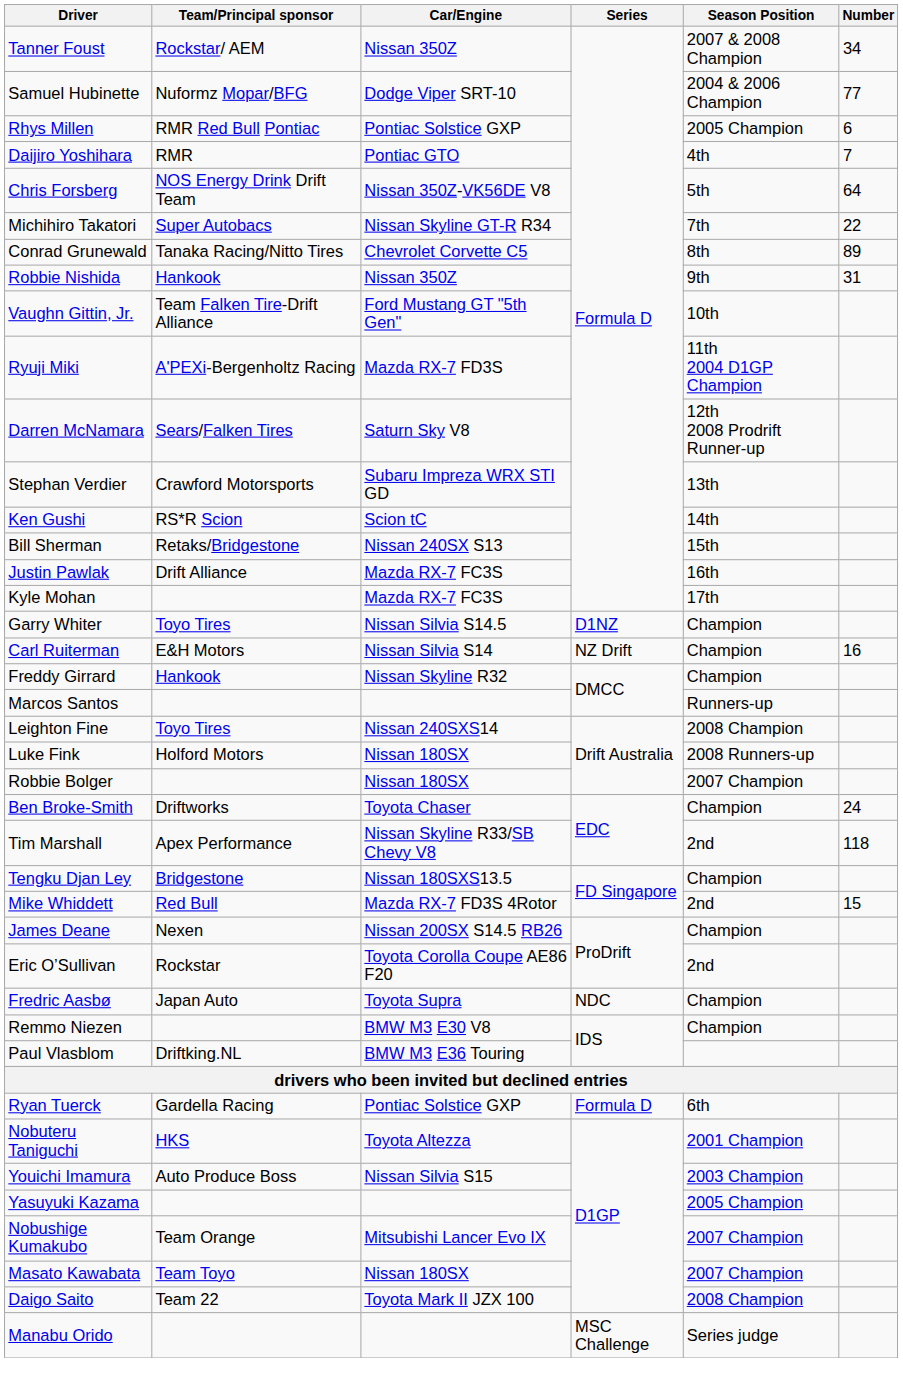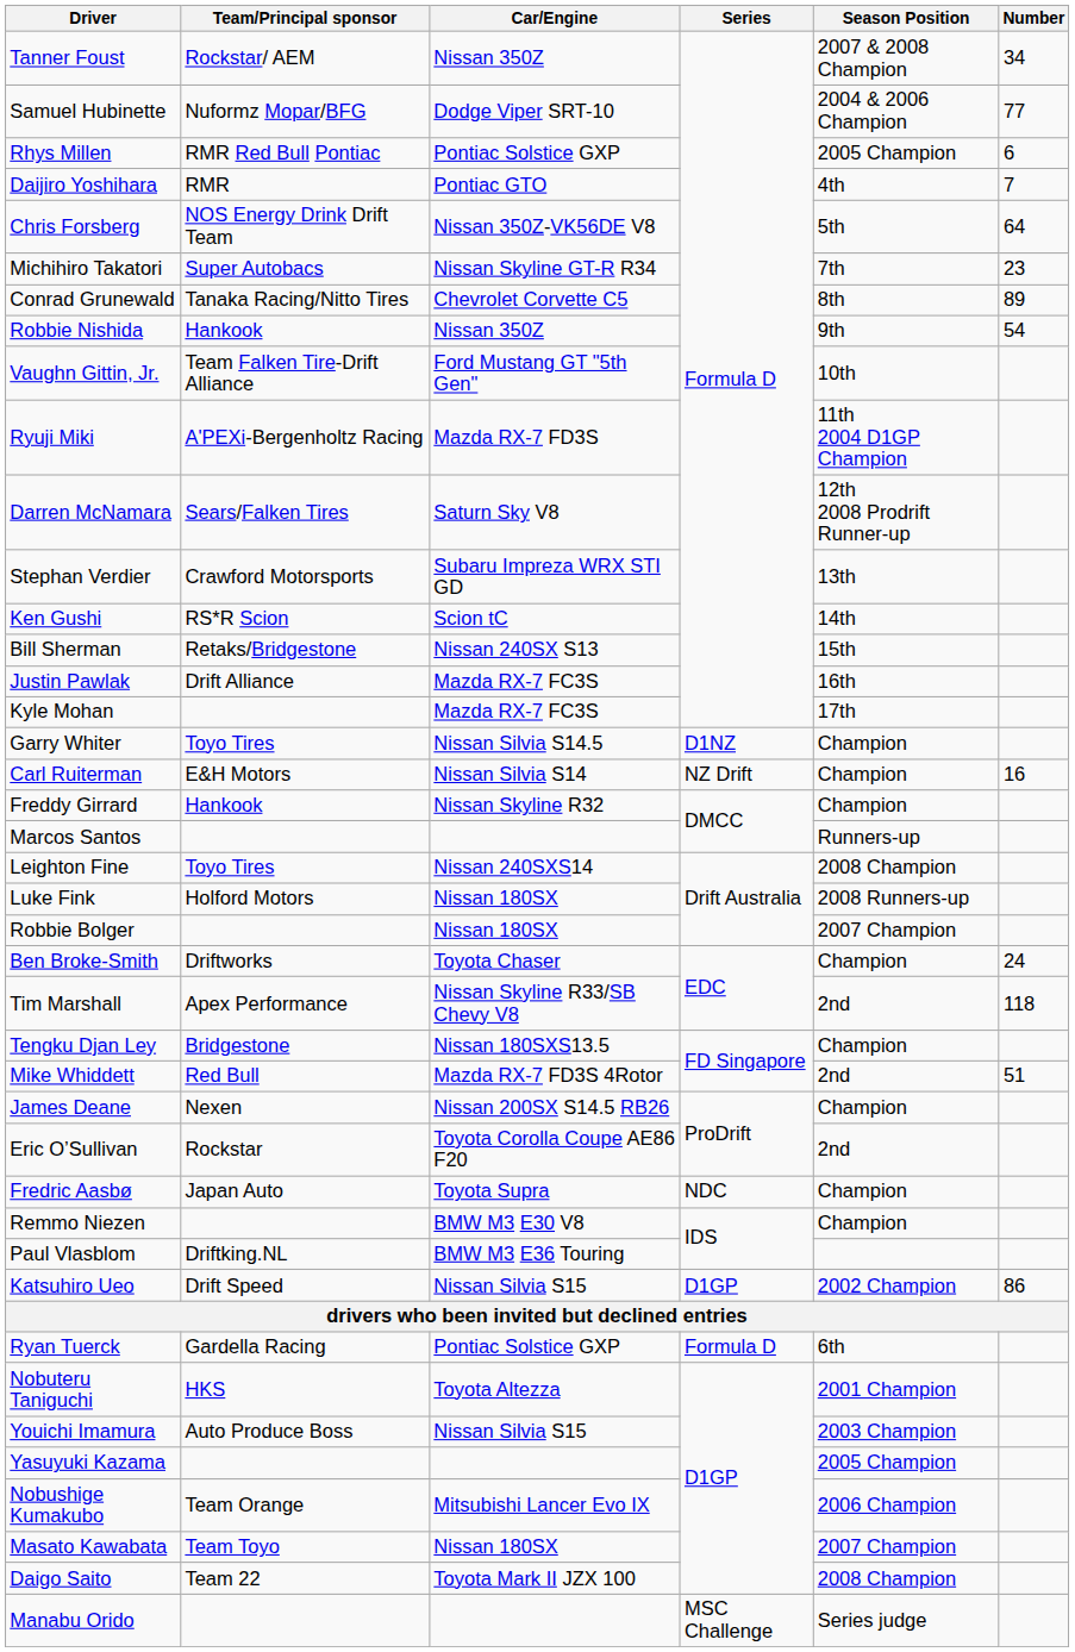Michihiro Takatori | Number: 22 -> 23
Robbie Nishida | Number: 31 -> 54
Mike Whiddett | Number: 15 -> 51
+ row: Katsuhiro Ueo | Drift Speed | Nissan Silvia S15 | D1GP | 2002 Champion | 86
Nobushige Kumakubo | Season Position: 2007 Champion -> 2006 Champion
